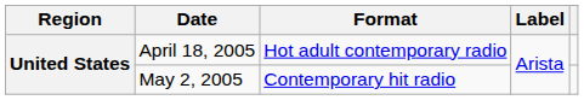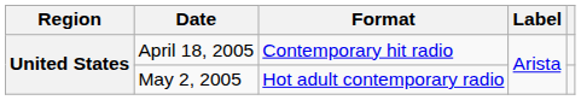April 18, 2005 | Format: Hot adult contemporary radio -> Contemporary hit radio
May 2, 2005 | Format: Contemporary hit radio -> Hot adult contemporary radio
